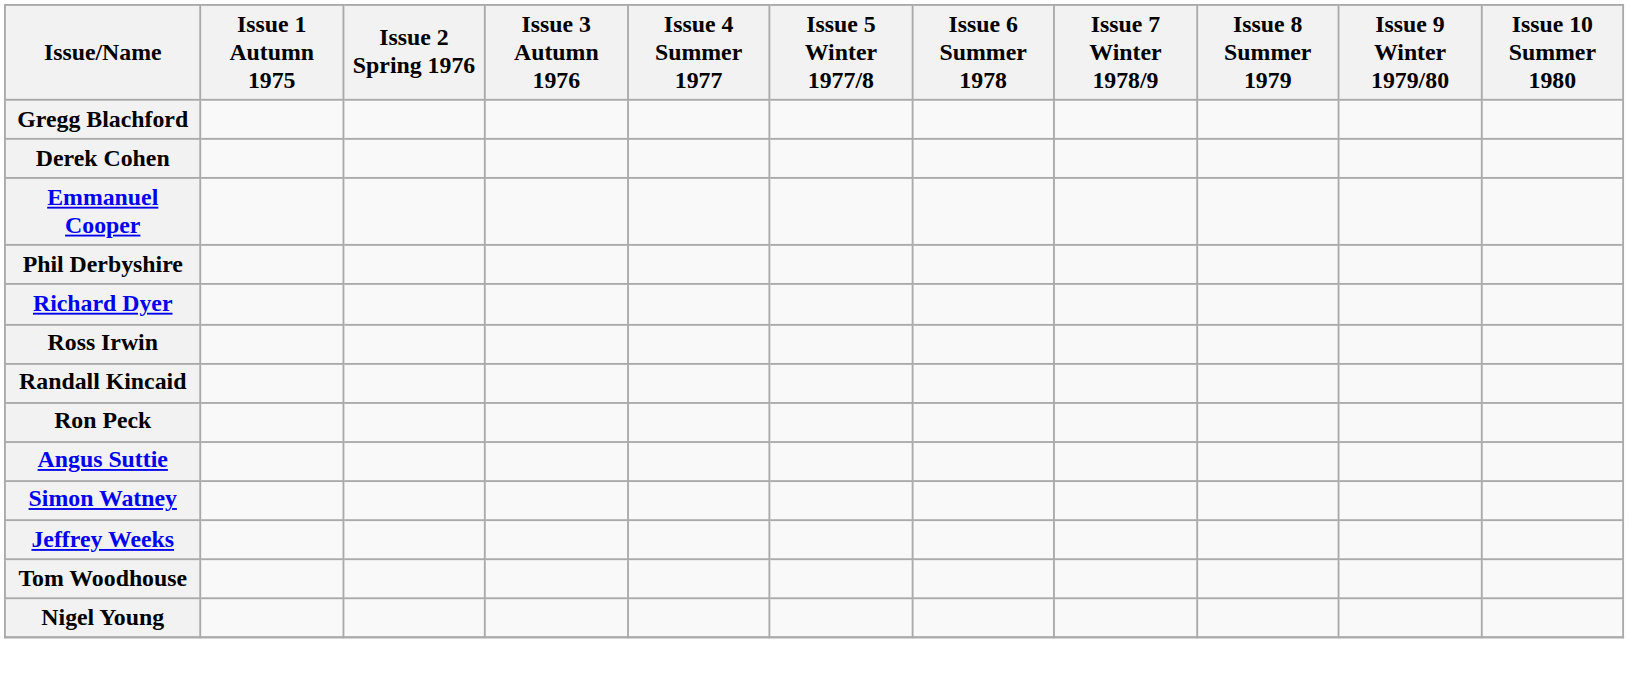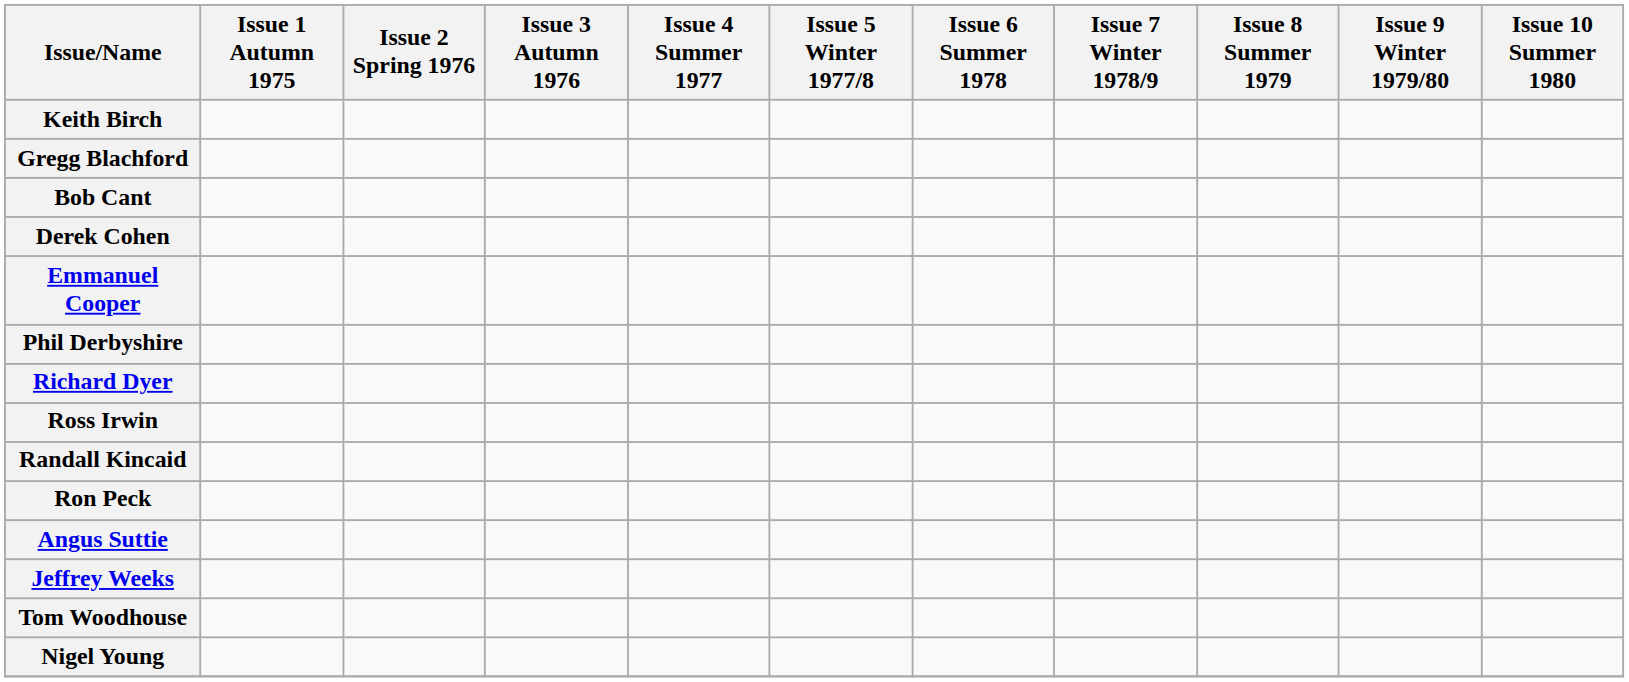+ row: Keith Birch
+ row: Bob Cant
- row: Simon Watney
